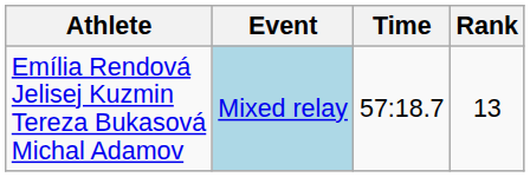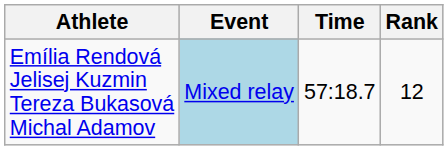Emília Rendová Jelisej Kuzmin Tereza Bukasová Michal Adamov | Rank: 13 -> 12
